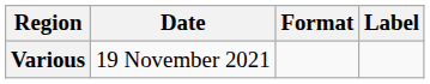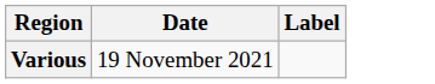- column: Format
